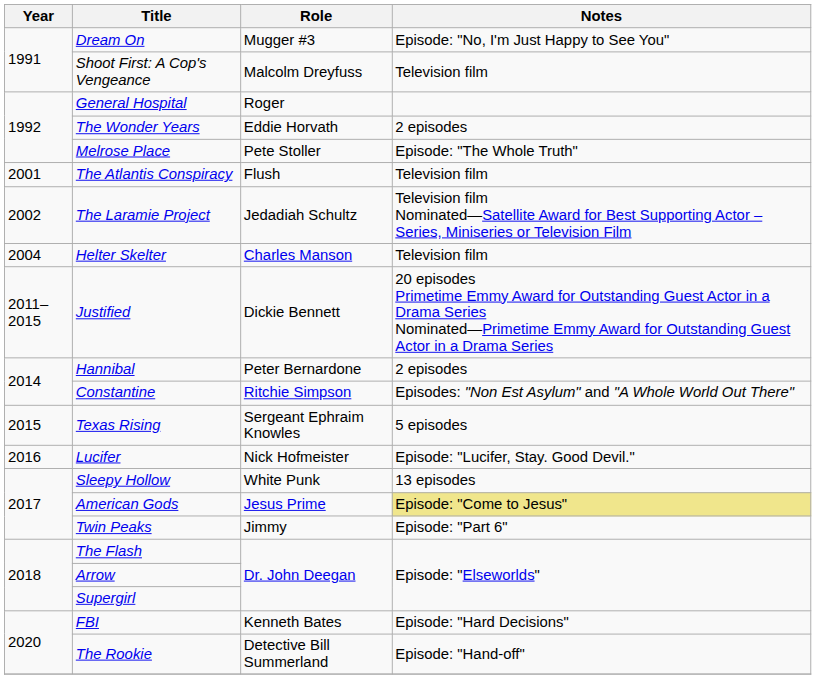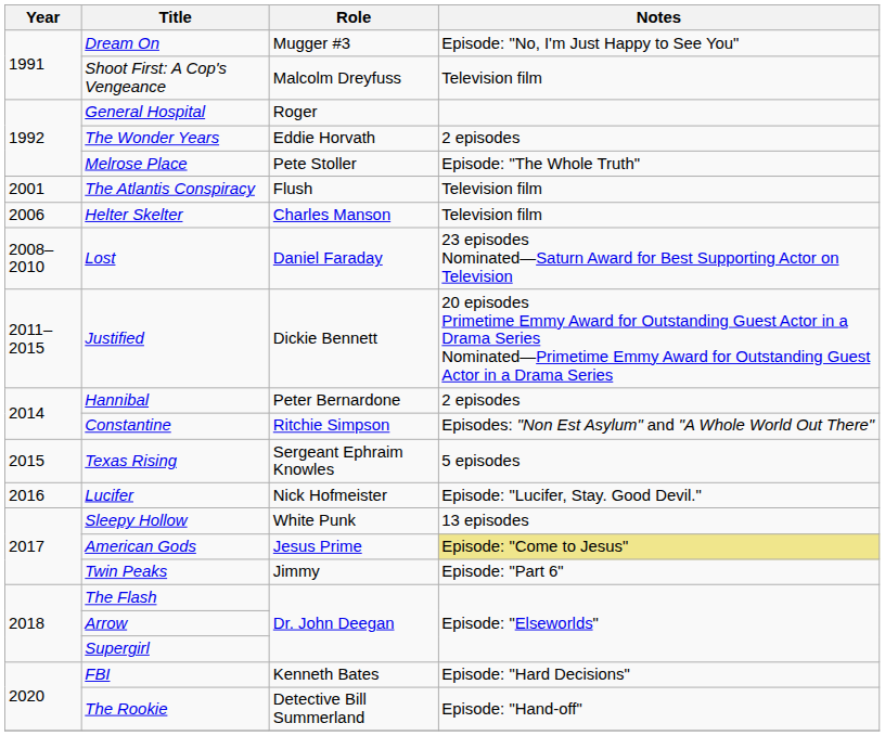- row: 2002 | The Laramie Project | Jedadiah Schultz | Television film Nominated—Satellite Award for Best Supporting Actor – Series, Miniseries or Television Film
Helter Skelter | Year: 2004 -> 2006
+ row: 2008–2010 | Lost | Daniel Faraday | 23 episodes Nominated—Saturn Award for Best Supporting Actor on Television
